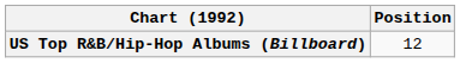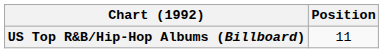US Top R&B/Hip-Hop Albums (Billboard) | Position: 12 -> 11
